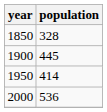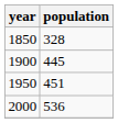1950 | population: 414 -> 451
